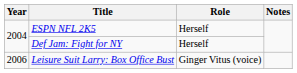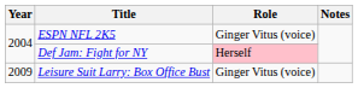ESPN NFL 2K5 | Role: Herself -> Ginger Vitus (voice)
Def Jam: Fight for NY | Role: no background -> pink background
Leisure Suit Larry: Box Office Bust | Year: 2006 -> 2009
